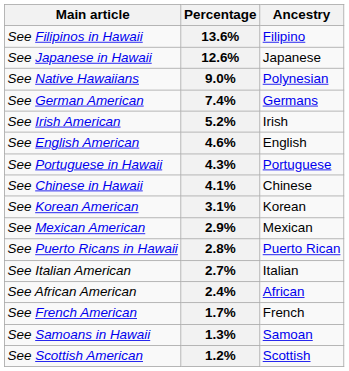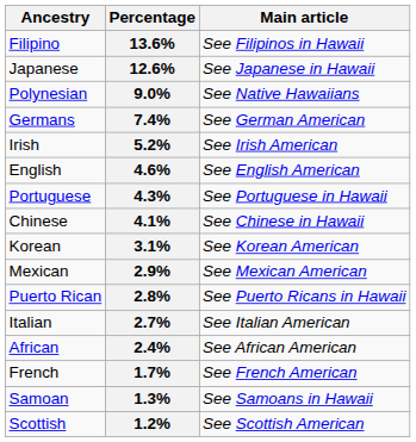columns swapped: Ancestry <-> Main article
